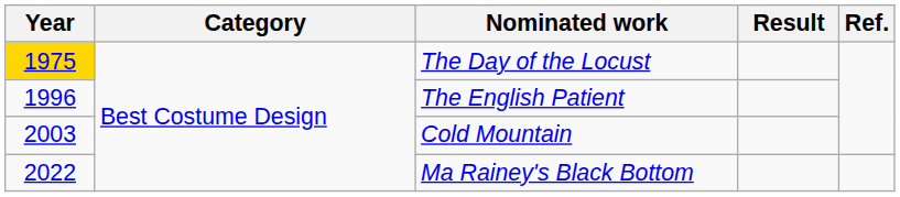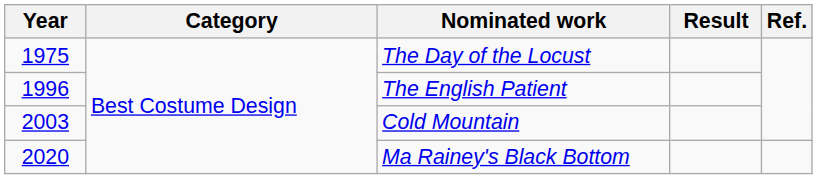The Day of the Locust | Year: gold background -> no background
Ma Rainey's Black Bottom | Year: 2022 -> 2020
